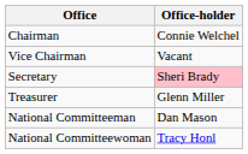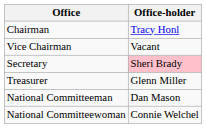Chairman | Office-holder: Connie Welchel -> Tracy Honl
National Committeewoman | Office-holder: Tracy Honl -> Connie Welchel
